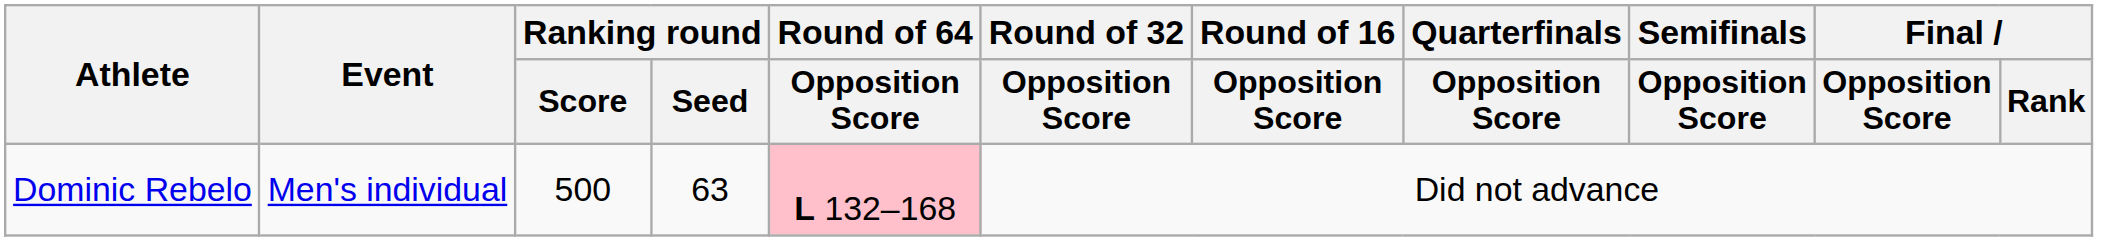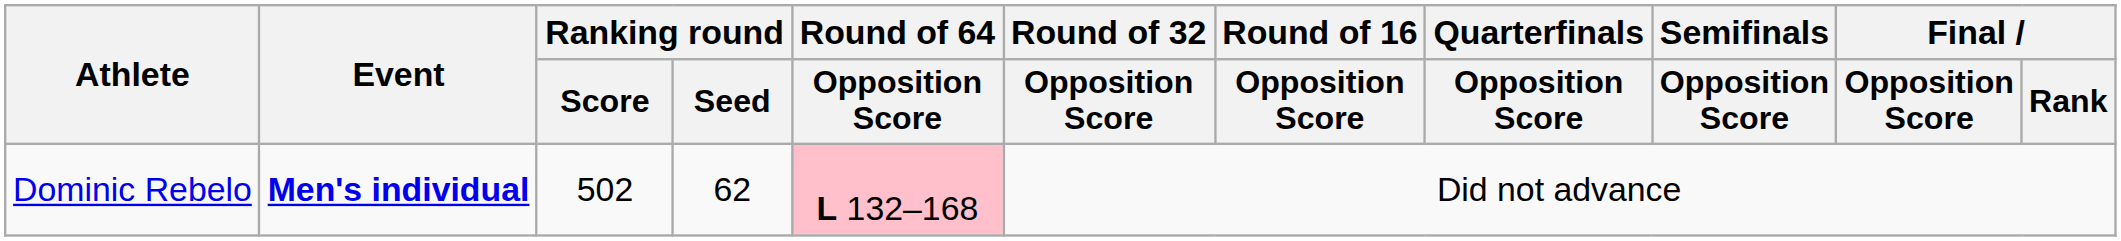Dominic Rebelo | Event: normal -> bold
Dominic Rebelo | Ranking round / Score: 500 -> 502
Dominic Rebelo | Ranking round / Seed: 63 -> 62
